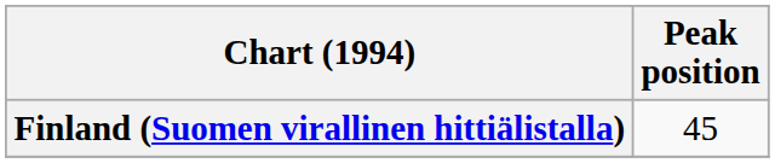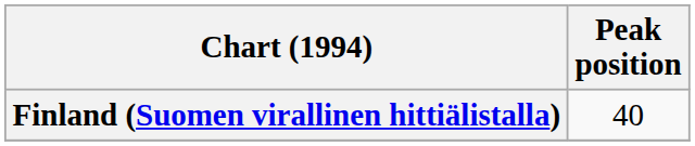Finland (Suomen virallinen hittiälistalla) | Peak position: 45 -> 40
